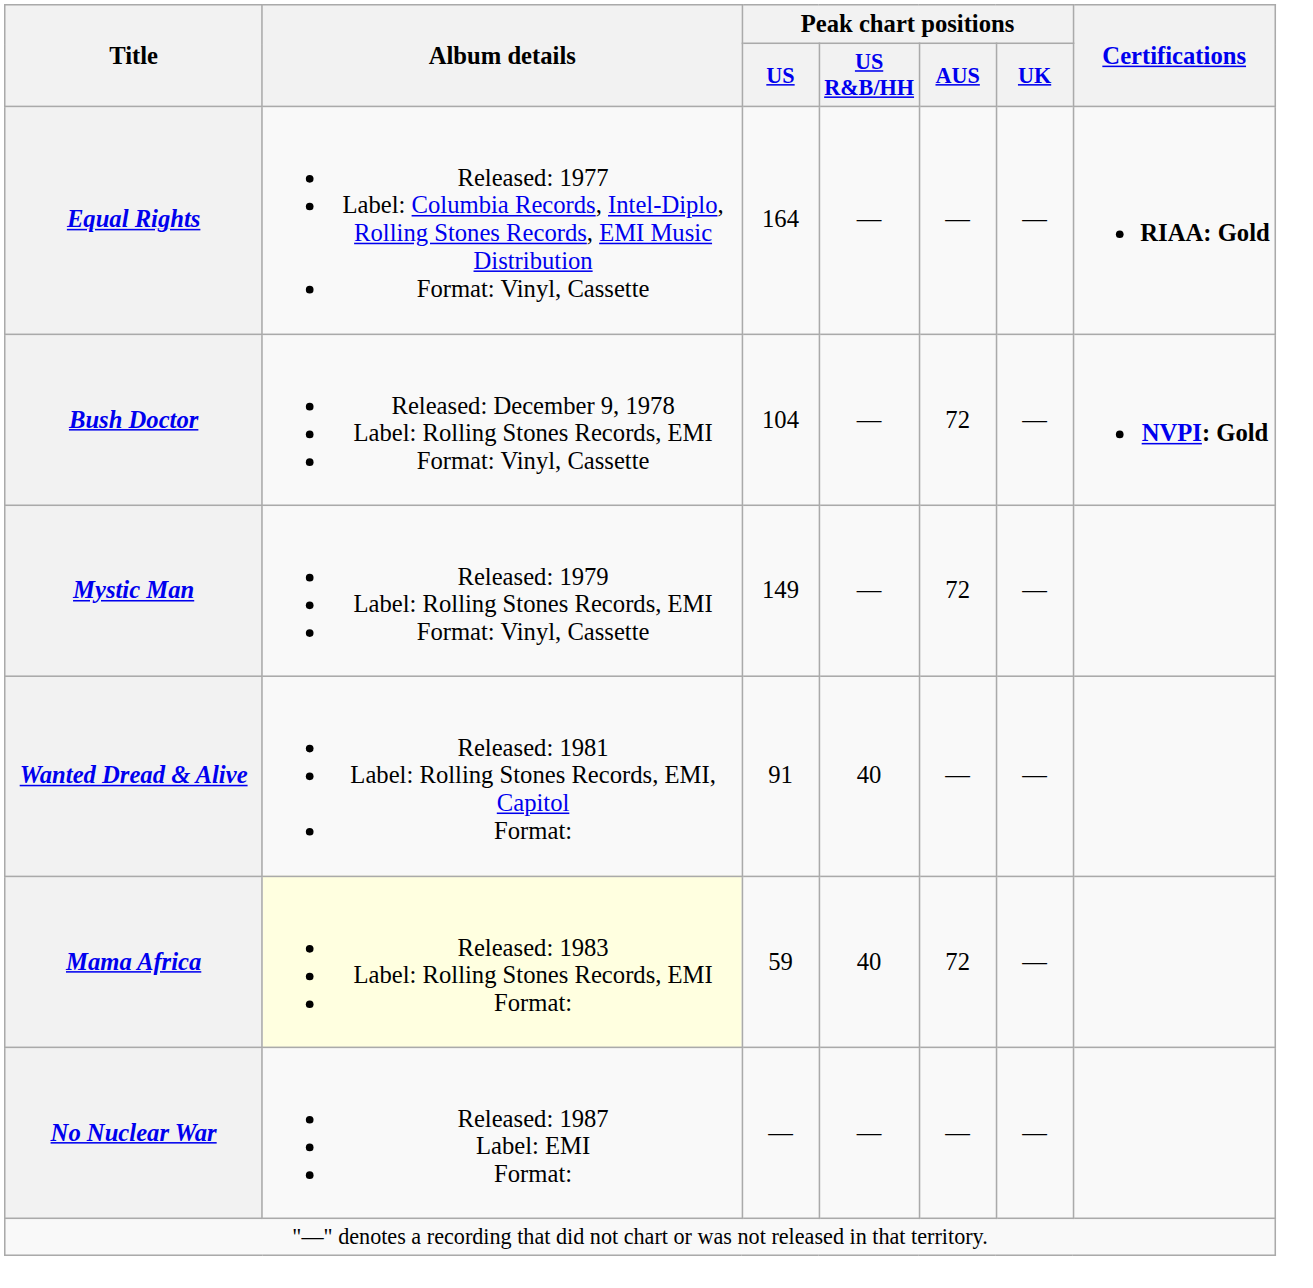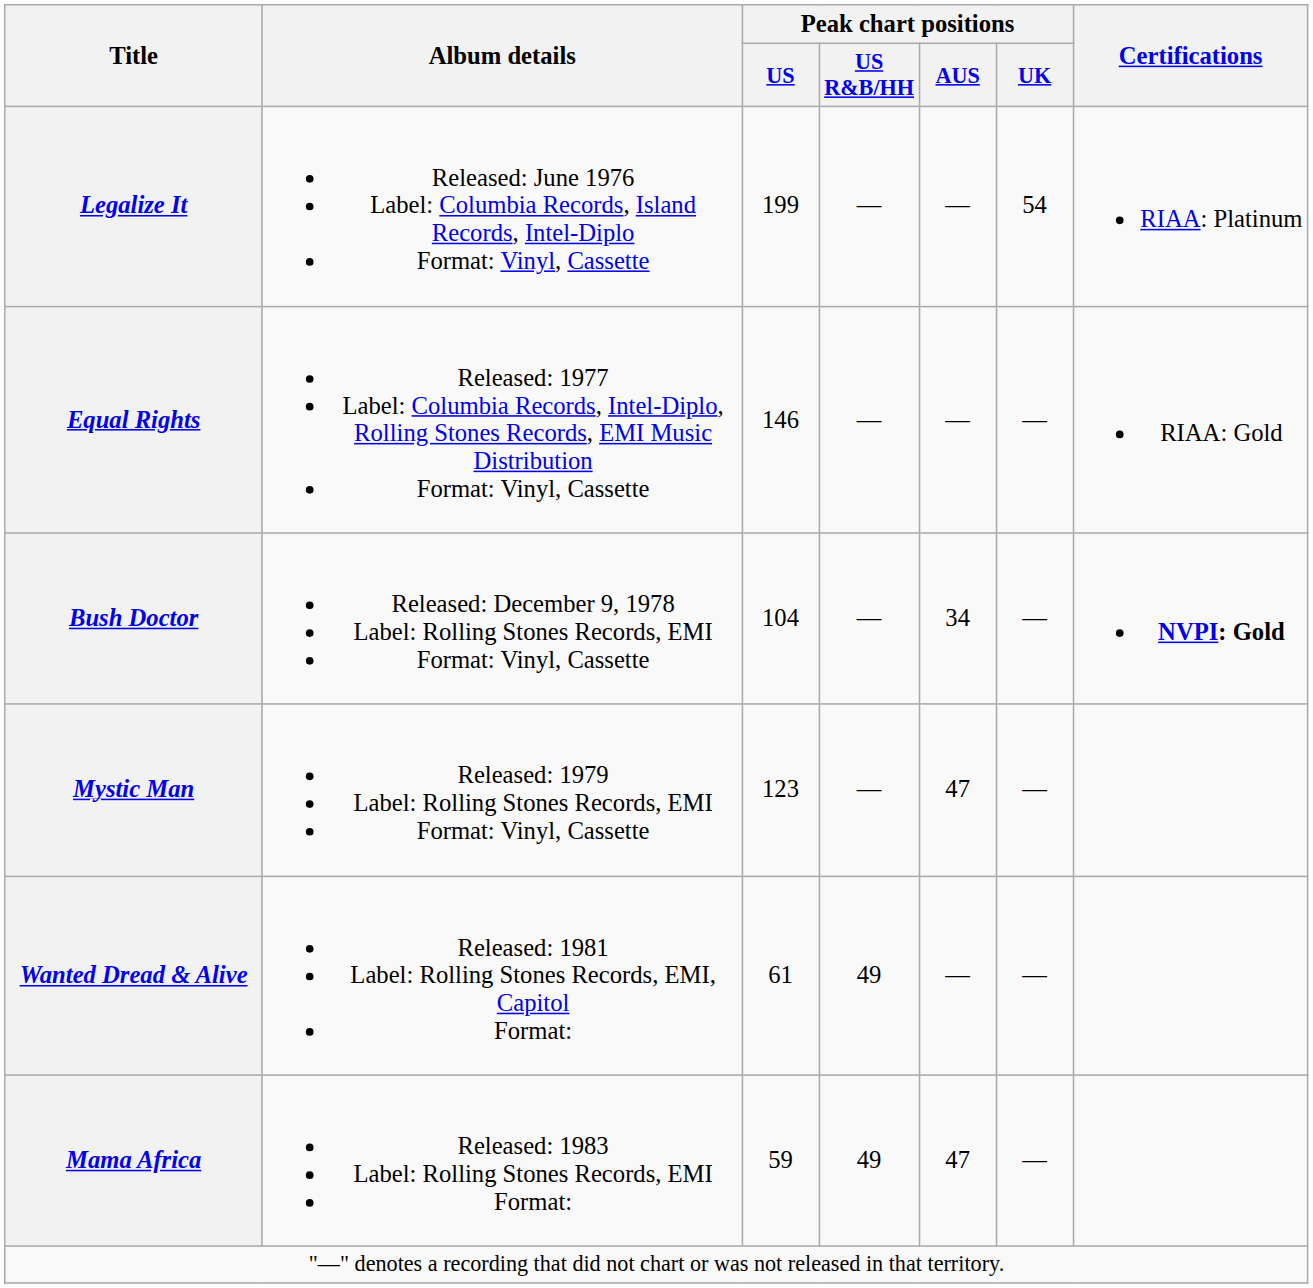+ row: Legalize It | Released: June 1976 Label: Columbia Records, Island Records, Intel-Diplo Format: Vinyl, Cassette | 199 | — | — | 54 | RIAA: Platinum
Equal Rights | Peak chart positions / US: 164 -> 146
Equal Rights | Certifications: bold -> normal
Bush Doctor | Peak chart positions / AUS: 72 -> 34
Mystic Man | Peak chart positions / US: 149 -> 123
Mystic Man | Peak chart positions / AUS: 72 -> 47
Wanted Dread & Alive | Peak chart positions / US: 91 -> 61
Wanted Dread & Alive | Peak chart positions / US R&B/HH: 40 -> 49
Mama Africa | Album details: lightyellow background -> no background
Mama Africa | Peak chart positions / US R&B/HH: 40 -> 49
Mama Africa | Peak chart positions / AUS: 72 -> 47
- row: No Nuclear War | Released: 1987 Label: EMI Format: | — | — | — | —
